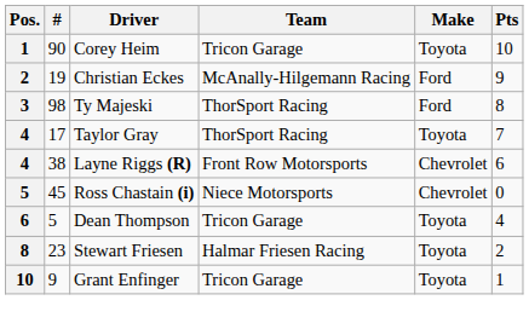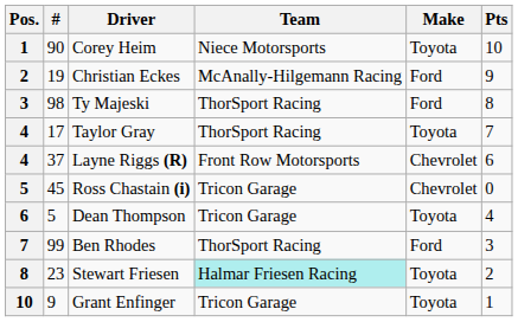Corey Heim | Team: Tricon Garage -> Niece Motorsports
Layne Riggs (R) | #: 38 -> 37
Ross Chastain (i) | Team: Niece Motorsports -> Tricon Garage
+ row: 7 | 99 | Ben Rhodes | ThorSport Racing | Ford | 3
Stewart Friesen | Team: no background -> paleturquoise background
